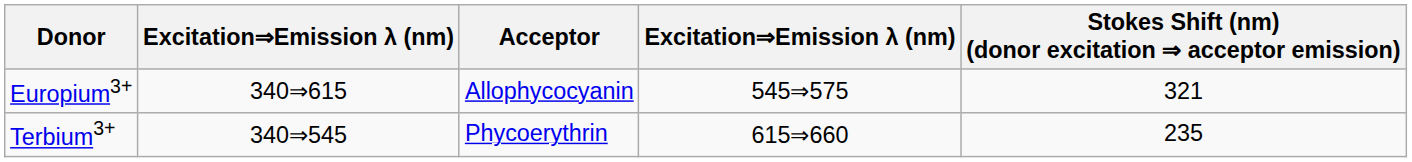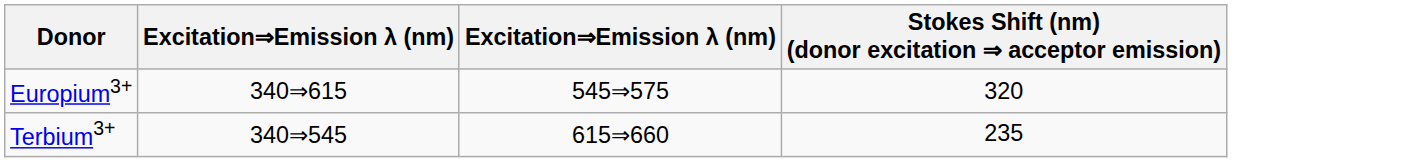- column: Acceptor | Allophycocyanin | Phycoerythrin
Europium3+ | Stokes Shift (nm) (donor excitation ⇒ acceptor emission): 321 -> 320
